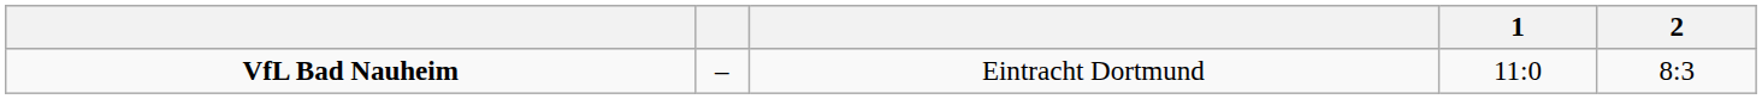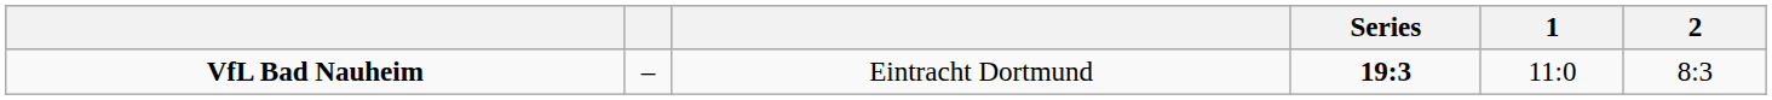+ column: Series | 19:3
